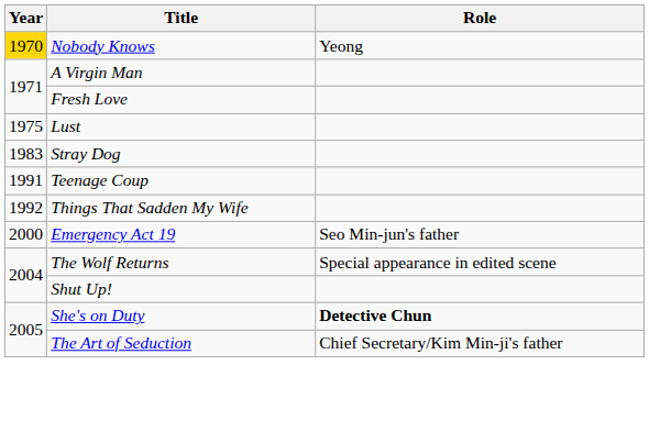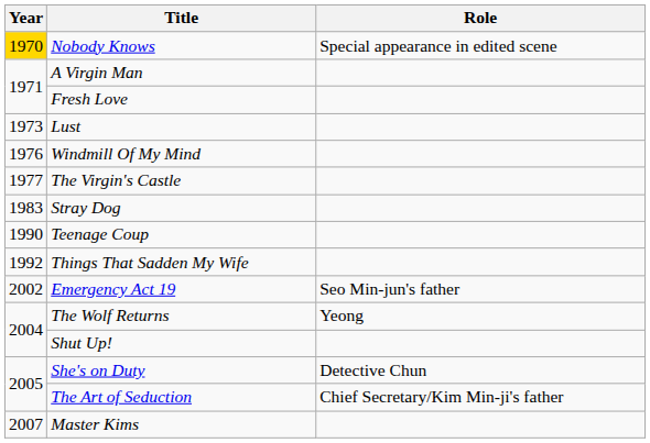Nobody Knows | Role: Yeong -> Special appearance in edited scene
Lust | Year: 1975 -> 1973
+ row: 1976 | Windmill Of My Mind
+ row: 1977 | The Virgin's Castle
Teenage Coup | Year: 1991 -> 1990
Emergency Act 19 | Year: 2000 -> 2002
The Wolf Returns | Role: Special appearance in edited scene -> Yeong
She's on Duty | Role: bold -> normal
+ row: 2007 | Master Kims
